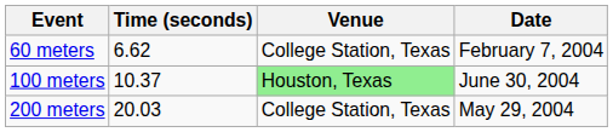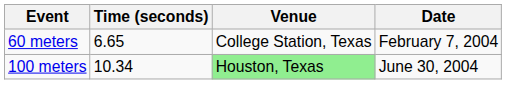60 meters | Time (seconds): 6.62 -> 6.65
100 meters | Time (seconds): 10.37 -> 10.34
- row: 200 meters | 20.03 | College Station, Texas | May 29, 2004
